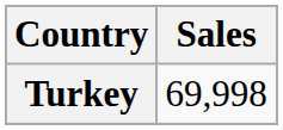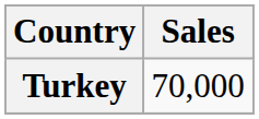Turkey | Sales: 69,998 -> 70,000
